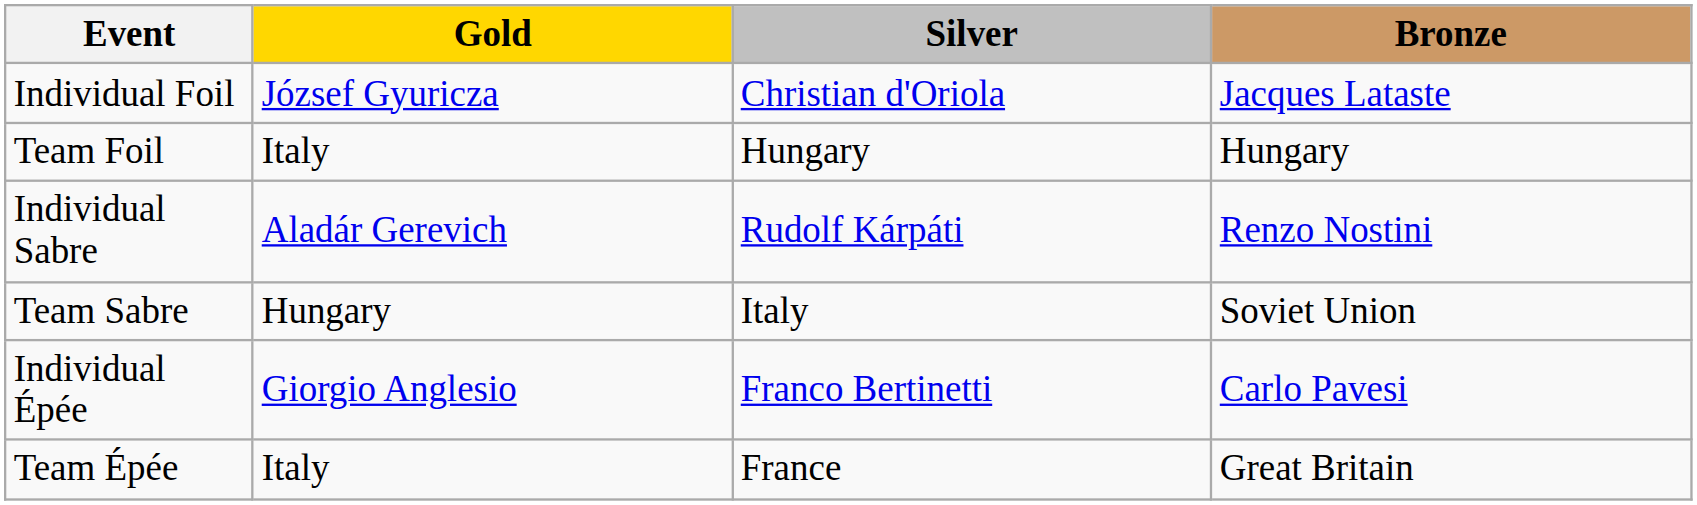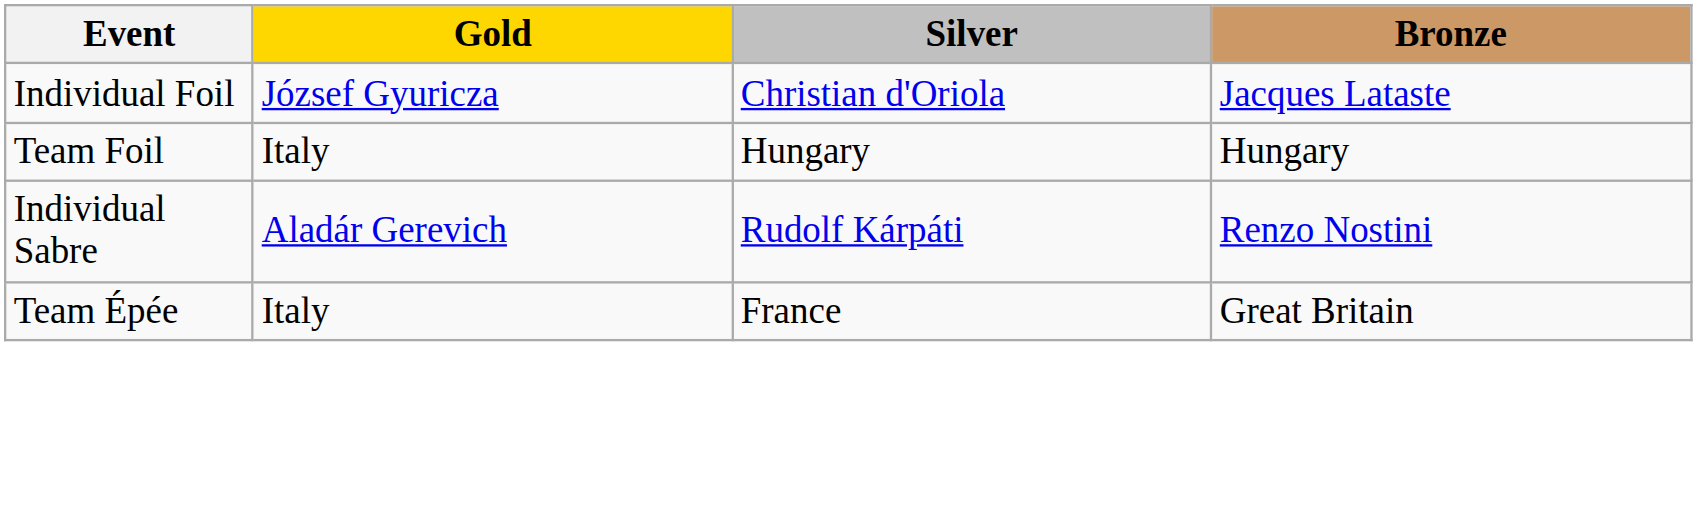- row: Team Sabre | Hungary | Italy | Soviet Union
- row: Individual Épée | Giorgio Anglesio | Franco Bertinetti | Carlo Pavesi
